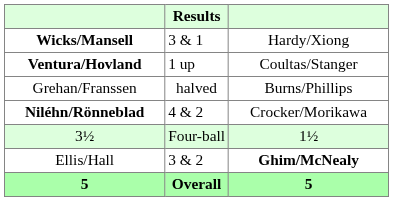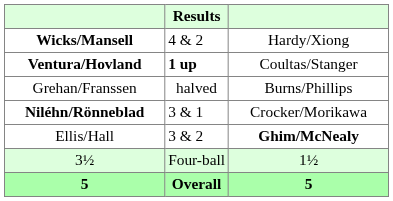Wicks/Mansell | Results: 3 & 1 -> 4 & 2
Ventura/Hovland | Results: normal -> bold
Niléhn/Rönneblad | Results: 4 & 2 -> 3 & 1
rows swapped: Ellis/Hall <-> 3½
